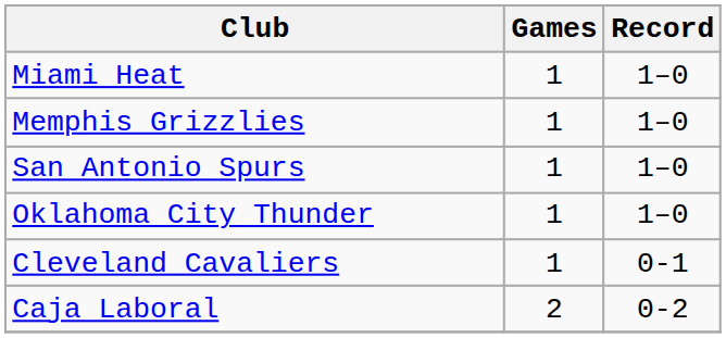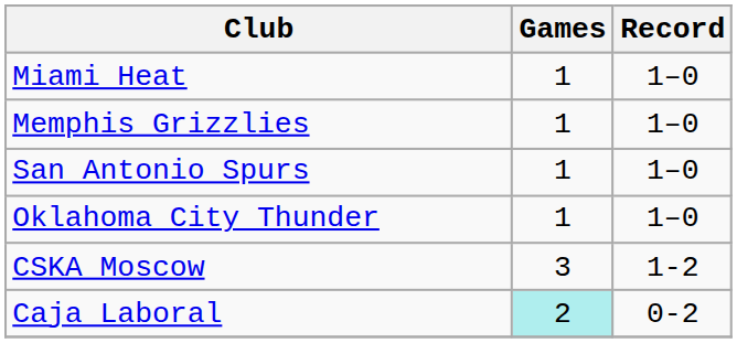- row: Cleveland Cavaliers | 1 | 0-1
+ row: CSKA Moscow | 3 | 1-2
Caja Laboral | Games: no background -> paleturquoise background
